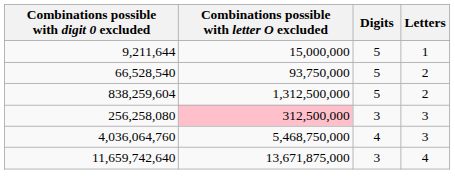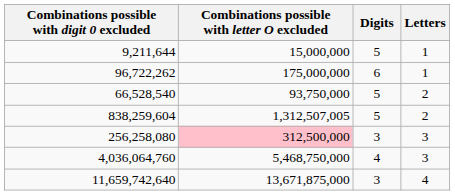+ row: 96,722,262 | 175,000,000 | 6 | 1
838,259,604 | Combinations possible with letter O excluded: 1,312,500,000 -> 1,312,507,005
